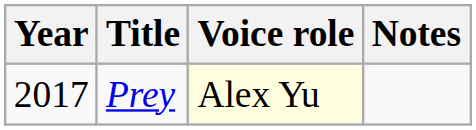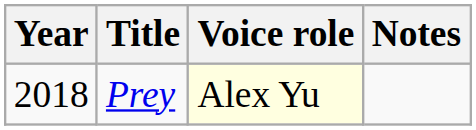Prey | Year: 2017 -> 2018
